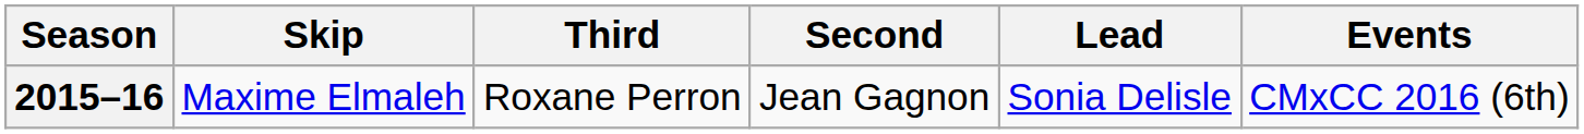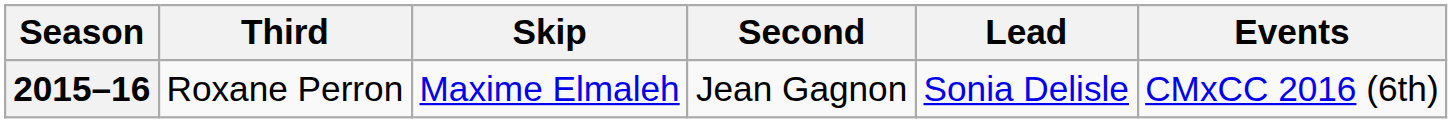columns swapped: Skip <-> Third
